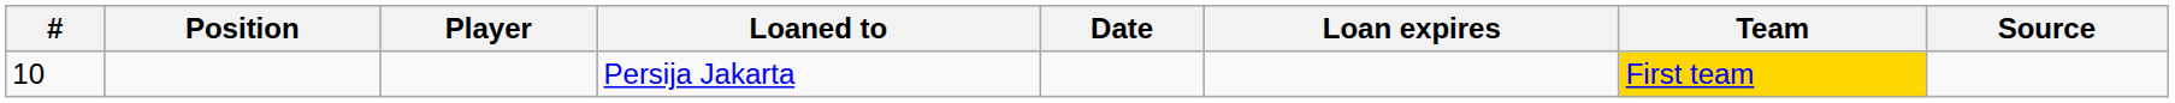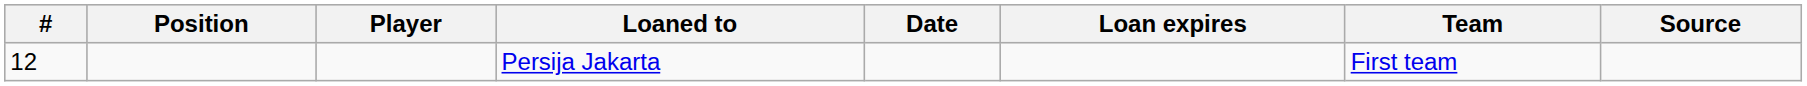Persija Jakarta | #: 10 -> 12
Persija Jakarta | Team: gold background -> no background
